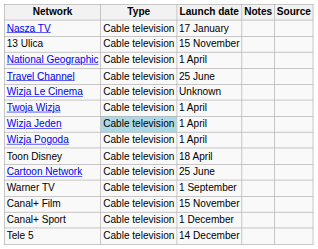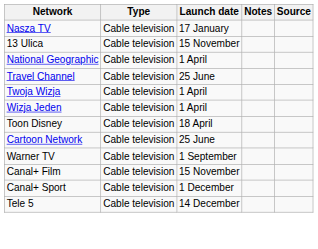- row: Wizja Le Cinema | Cable television | Unknown
Wizja Jeden | Type: lightblue background -> no background
- row: Wizja Pogoda | Cable television | 1 April
